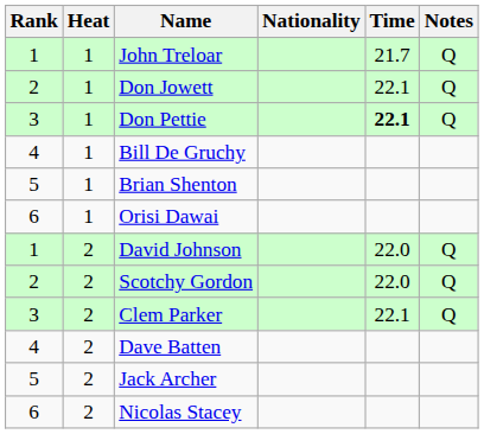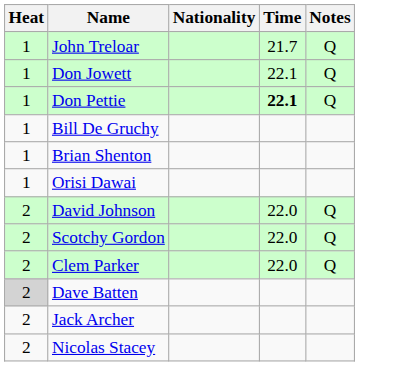- column: Rank | 1 | 2 | 3 | 4 | 5 | 6 | 1 | 2 | 3 | 4 | 5 | 6
Clem Parker | Time: 22.1 -> 22.0
Dave Batten | Heat: no background -> lightgrey background
